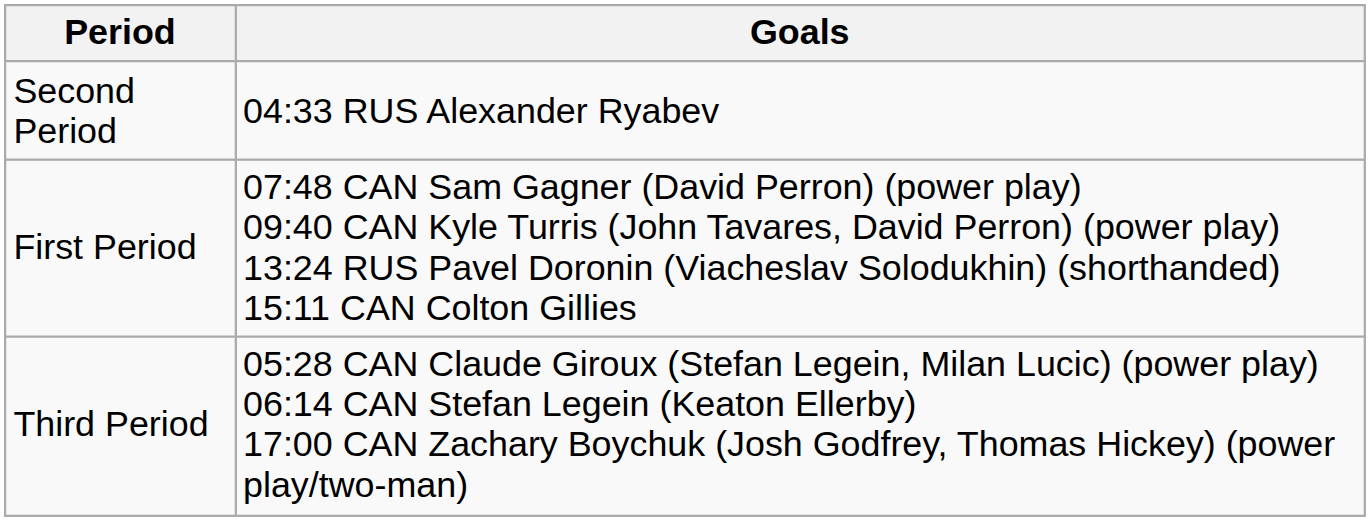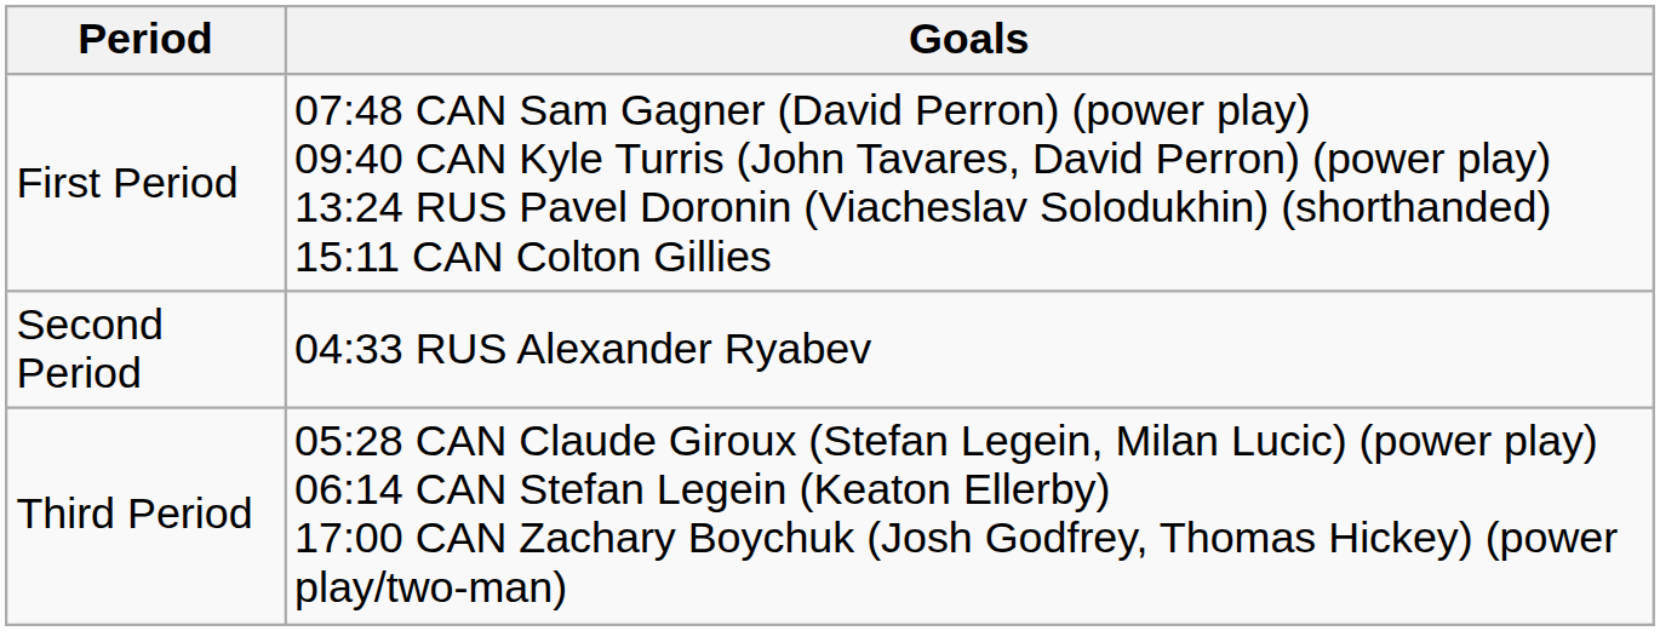rows swapped: First Period <-> Second Period
